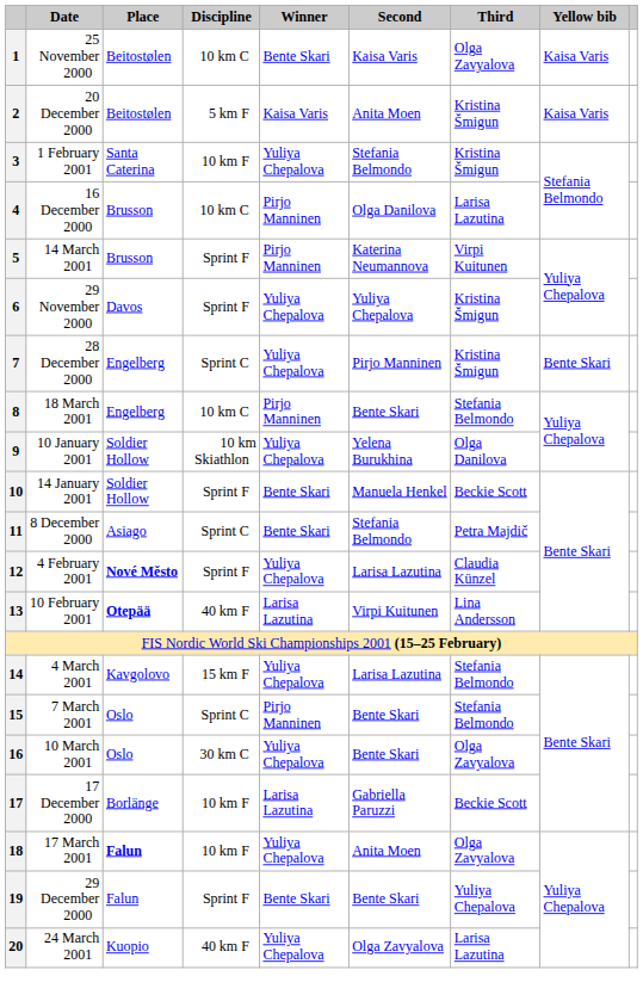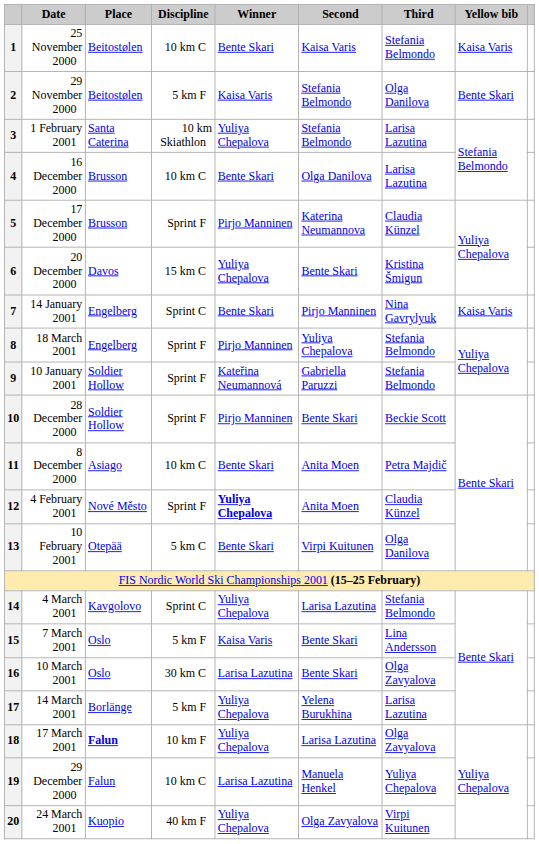1 | Third: Olga Zavyalova -> Stefania Belmondo
2 | Date: 20 December 2000 -> 29 November 2000
2 | Second: Anita Moen -> Stefania Belmondo
2 | Third: Kristina Šmigun -> Olga Danilova
2 | Yellow bib: Kaisa Varis -> Bente Skari
3 | Discipline: 10 km F -> 10 km Skiathlon
3 | Third: Kristina Šmigun -> Larisa Lazutina
4 | Winner: Pirjo Manninen -> Bente Skari
5 | Date: 14 March 2001 -> 17 December 2000
5 | Third: Virpi Kuitunen -> Claudia Künzel
6 | Date: 29 November 2000 -> 20 December 2000
6 | Discipline: Sprint F -> 15 km C
6 | Second: Yuliya Chepalova -> Bente Skari
7 | Date: 28 December 2000 -> 14 January 2001
7 | Winner: Yuliya Chepalova -> Bente Skari
7 | Third: Kristina Šmigun -> Nina Gavrylyuk
7 | Yellow bib: Bente Skari -> Kaisa Varis
8 | Discipline: 10 km C -> Sprint F
8 | Second: Bente Skari -> Yuliya Chepalova
9 | Discipline: 10 km Skiathlon -> Sprint F
9 | Winner: Yuliya Chepalova -> Kateřina Neumannová
9 | Second: Yelena Burukhina -> Gabriella Paruzzi
9 | Third: Olga Danilova -> Stefania Belmondo
10 | Date: 14 January 2001 -> 28 December 2000
10 | Winner: Bente Skari -> Pirjo Manninen
10 | Second: Manuela Henkel -> Bente Skari
11 | Discipline: Sprint C -> 10 km C
11 | Second: Stefania Belmondo -> Anita Moen
12 | Place: bold -> normal
12 | Winner: normal -> bold
12 | Second: Larisa Lazutina -> Anita Moen
13 | Place: bold -> normal
13 | Discipline: 40 km F -> 5 km C
13 | Winner: Larisa Lazutina -> Bente Skari
13 | Third: Lina Andersson -> Olga Danilova
14 | Discipline: 15 km F -> Sprint C
15 | Discipline: Sprint C -> 5 km F
15 | Winner: Pirjo Manninen -> Kaisa Varis
15 | Third: Stefania Belmondo -> Lina Andersson
16 | Winner: Yuliya Chepalova -> Larisa Lazutina
17 | Date: 17 December 2000 -> 14 March 2001
17 | Discipline: 10 km F -> 5 km F
17 | Winner: Larisa Lazutina -> Yuliya Chepalova
17 | Second: Gabriella Paruzzi -> Yelena Burukhina
17 | Third: Beckie Scott -> Larisa Lazutina
18 | Second: Anita Moen -> Larisa Lazutina
19 | Discipline: Sprint F -> 10 km C
19 | Winner: Bente Skari -> Larisa Lazutina
19 | Second: Bente Skari -> Manuela Henkel
20 | Third: Larisa Lazutina -> Virpi Kuitunen
